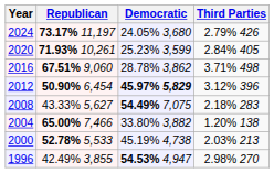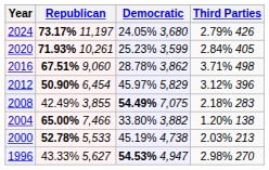2012 | Democratic: bold -> normal
2008 | Republican: 43.33% 5,627 -> 42.49% 3,855
1996 | Republican: 42.49% 3,855 -> 43.33% 5,627
